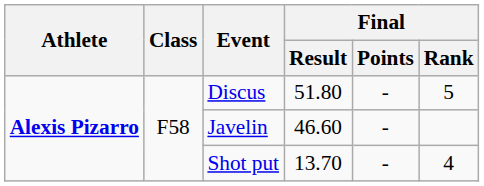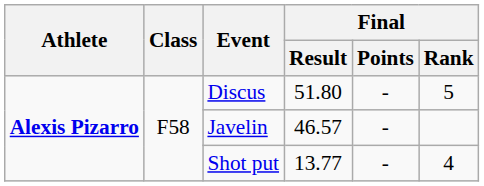Javelin | Final / Result: 46.60 -> 46.57
Shot put | Final / Result: 13.70 -> 13.77
